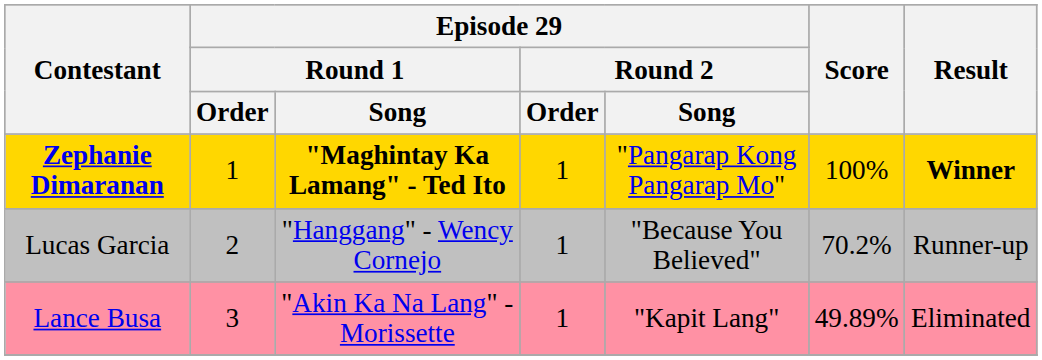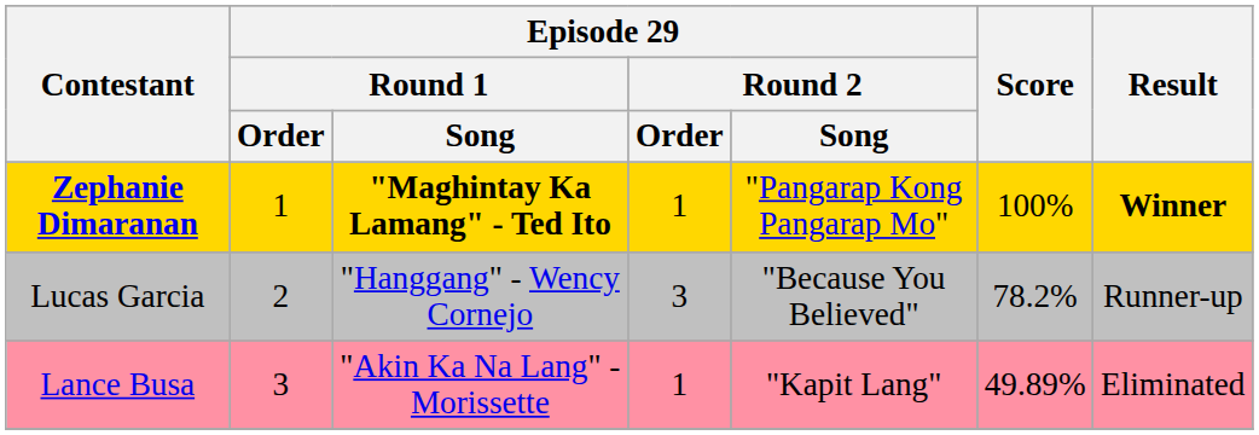Lucas Garcia | Episode 29 / Round 2 / Order: 1 -> 3
Lucas Garcia | Score: 70.2% -> 78.2%
